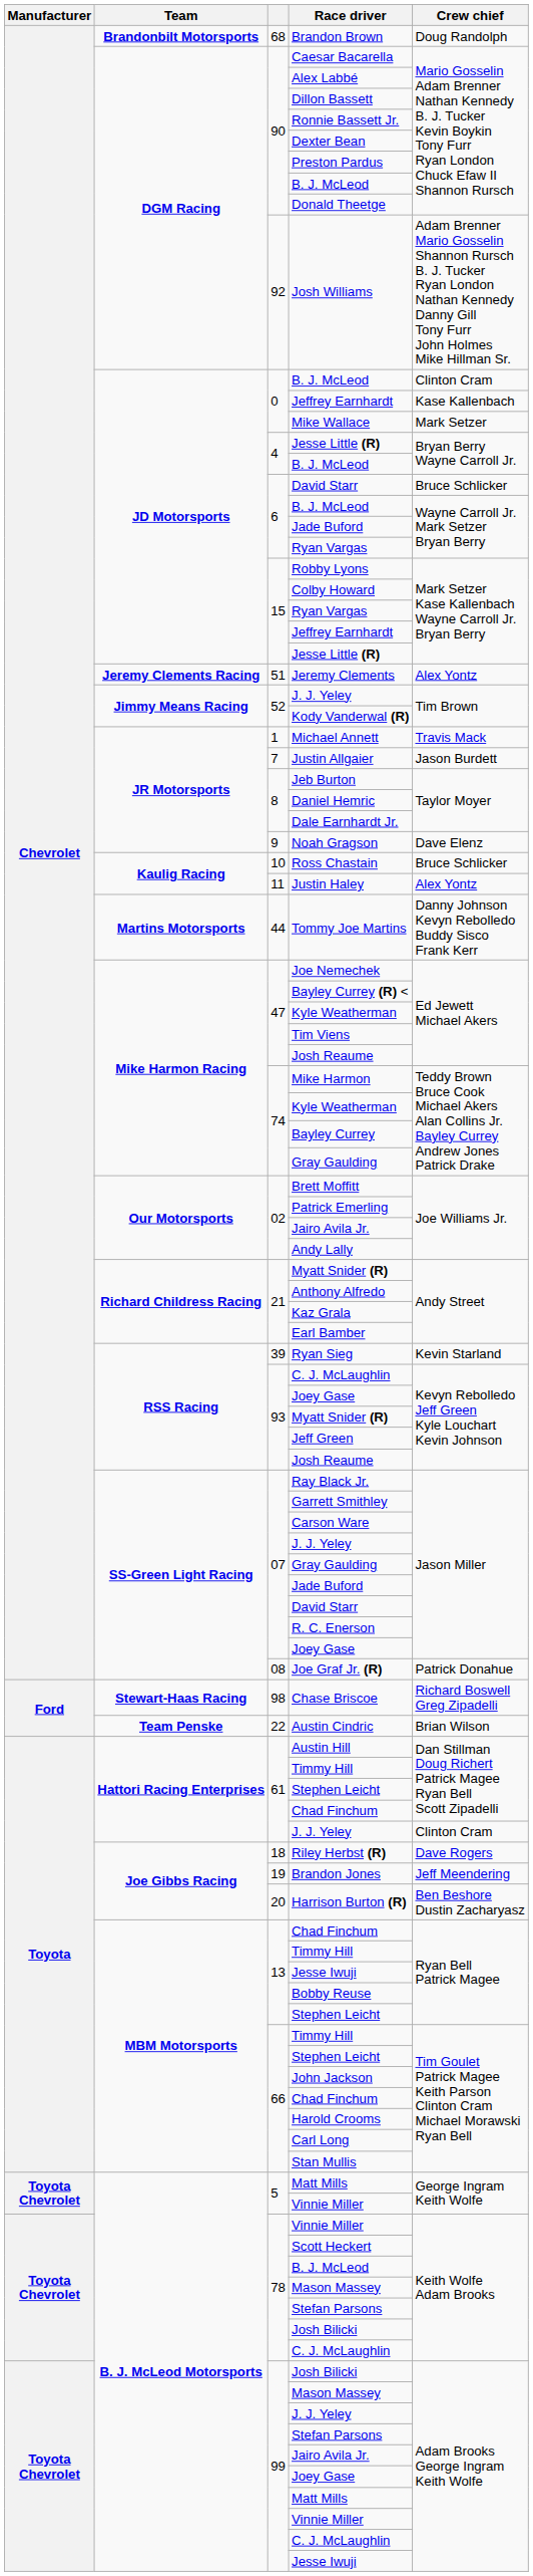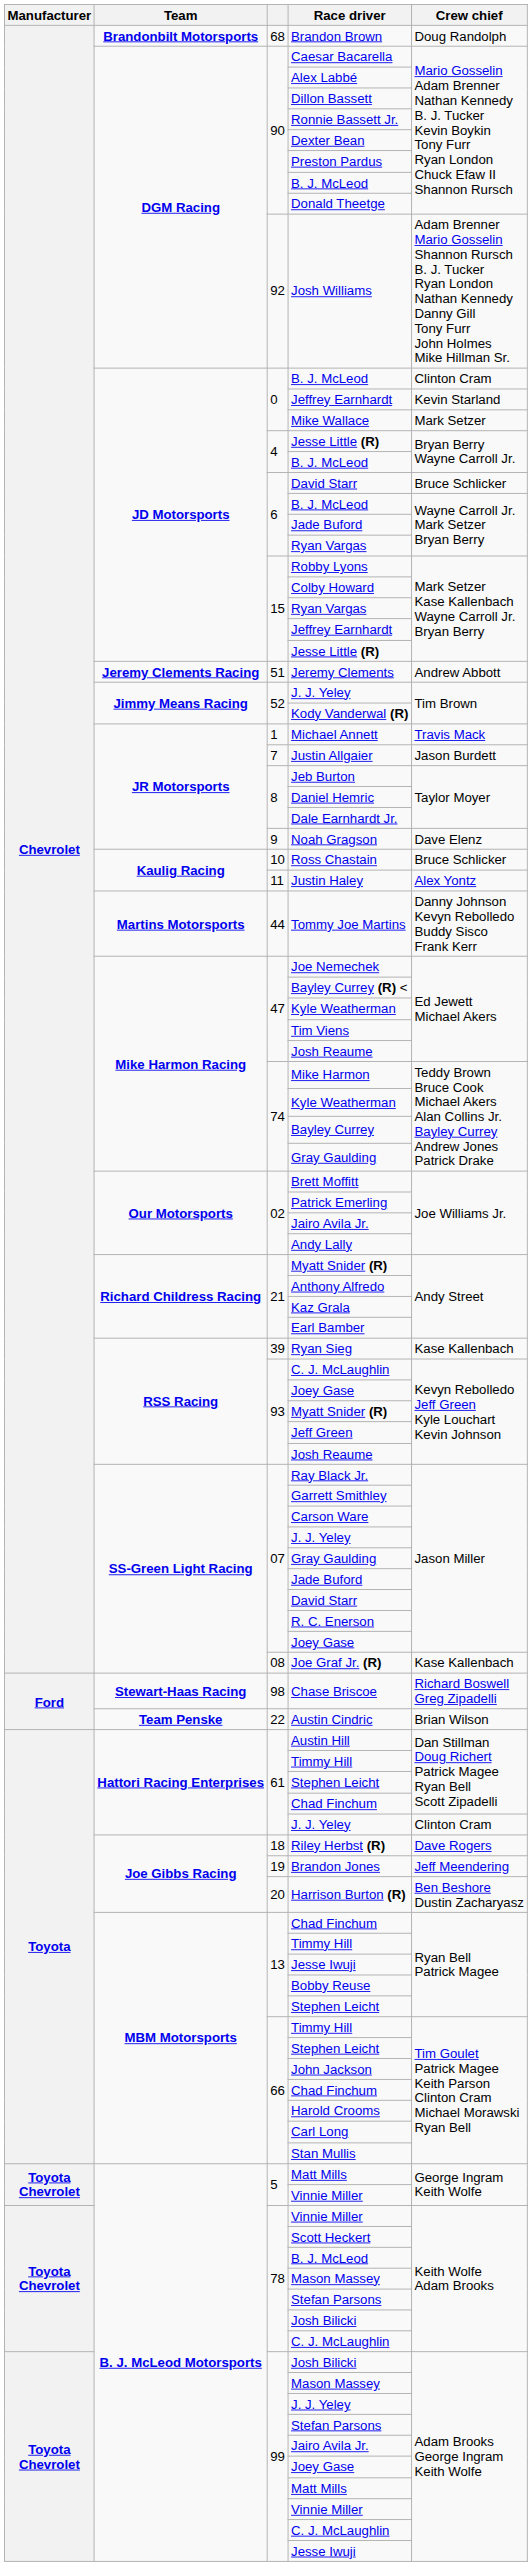0 / Jeffrey Earnhardt | Crew chief: Kase Kallenbach -> Kevin Starland
Jeremy Clements | Crew chief: Alex Yontz -> Andrew Abbott
Ryan Sieg | Crew chief: Kevin Starland -> Kase Kallenbach
Joe Graf Jr. (R) | Crew chief: Patrick Donahue -> Kase Kallenbach
